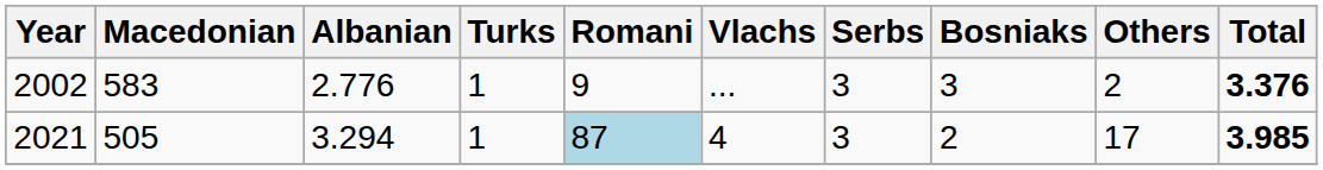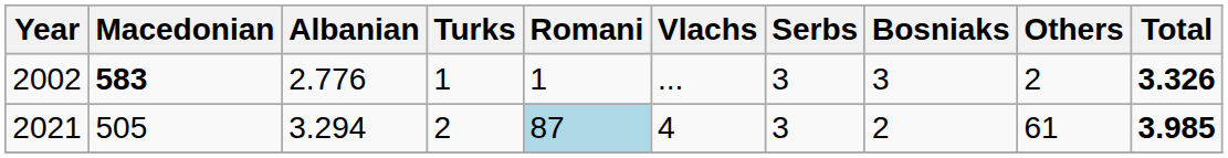2002 | Macedonian: normal -> bold
2002 | Romani: 9 -> 1
2002 | Total: 3.376 -> 3.326
2021 | Turks: 1 -> 2
2021 | Others: 17 -> 61
